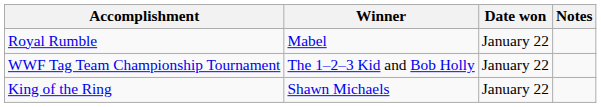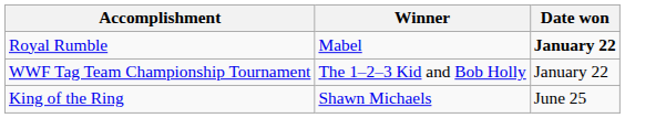- column: Notes
Royal Rumble | Date won: normal -> bold
King of the Ring | Date won: January 22 -> June 25
